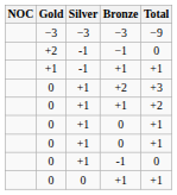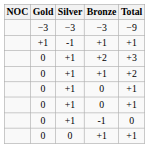- row: +2 | -1 | −1 | 0
